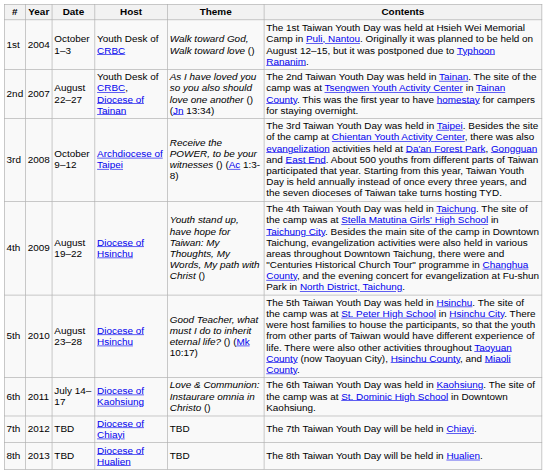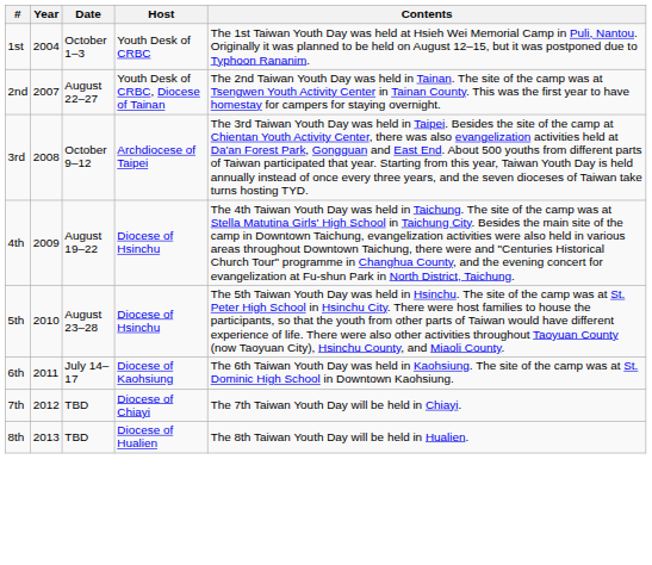- column: Theme | Walk toward God, Walk toward love () | As I have loved you so you also should love one another () (Jn 13:34) | Receive the POWER, to be your witnesses () (Ac 1:3-8) | Youth stand up, have hope for Taiwan: My Thoughts, My Words, My path with Christ () | Good Teacher, what must I do to inherit eternal life? () (Mk 10:17) | Love & Communion: Instaurare omnia in Christo () | TBD | TBD
